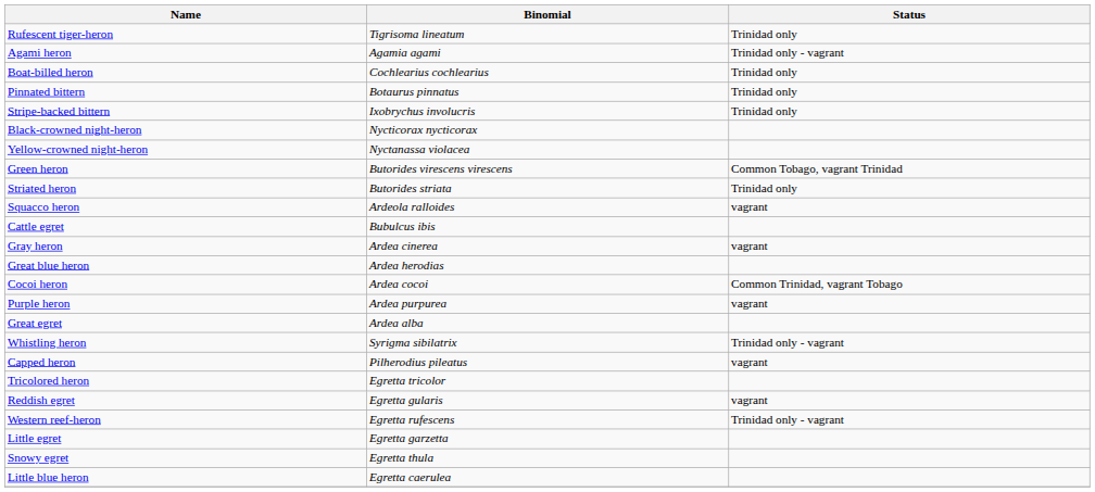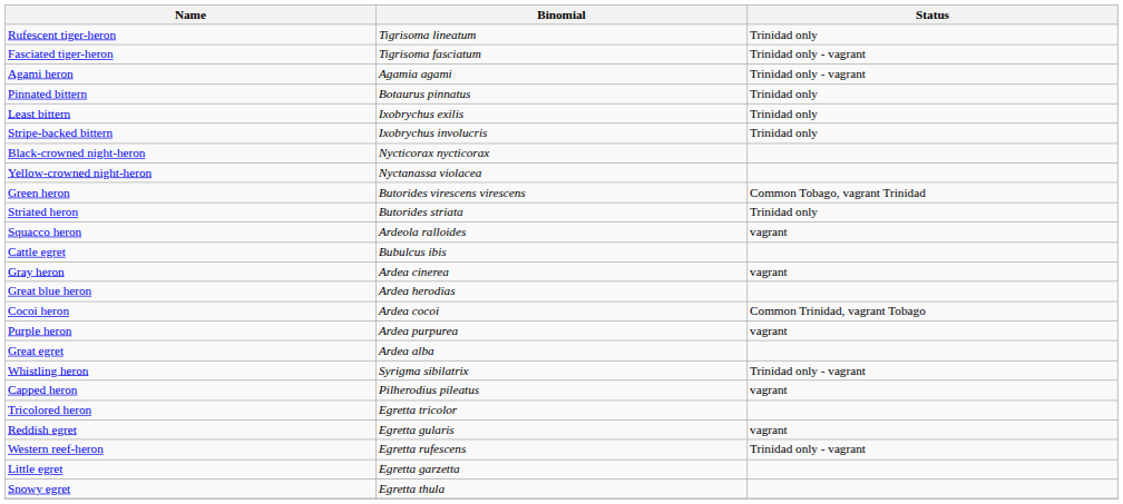+ row: Fasciated tiger-heron | Tigrisoma fasciatum | Trinidad only - vagrant
- row: Boat-billed heron | Cochlearius cochlearius | Trinidad only
+ row: Least bittern | Ixobrychus exilis | Trinidad only
- row: Little blue heron | Egretta caerulea
